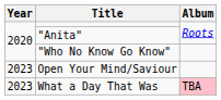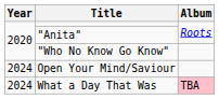Open Your Mind/Saviour | Year: 2023 -> 2024
What a Day That Was | Year: 2023 -> 2024
